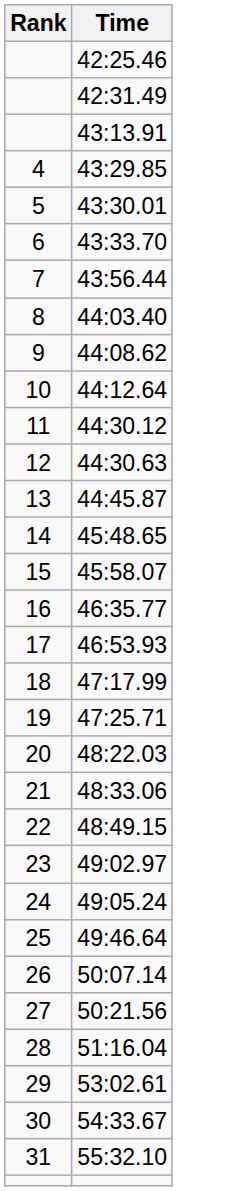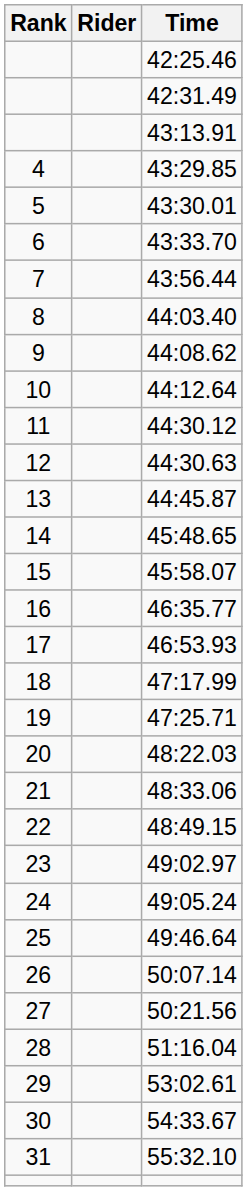+ column: Rider
